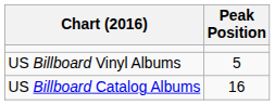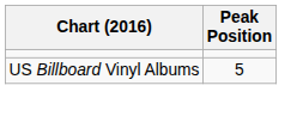- row: US Billboard Catalog Albums | 16
